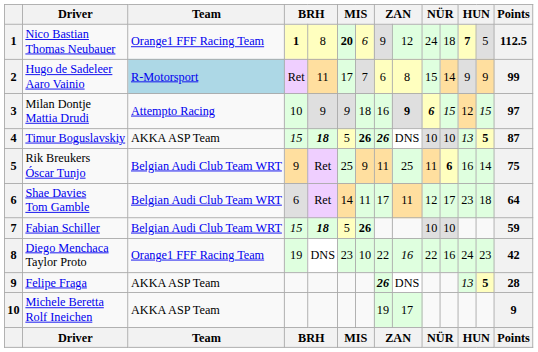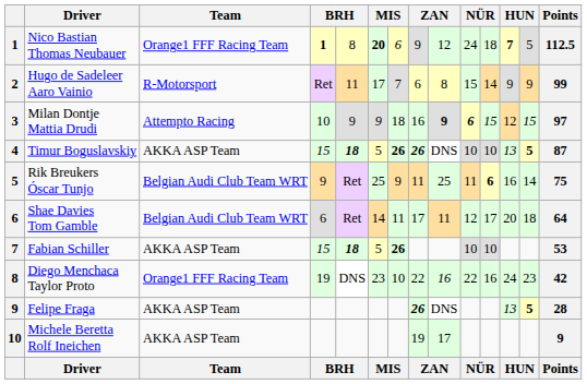Hugo de Sadeleer Aaro Vainio | Team: lightblue background -> no background
Shae Davies Tom Gamble | column 12: 23 -> 20
Fabian Schiller | Team: Belgian Audi Club Team WRT -> AKKA ASP Team
Fabian Schiller | Points: 59 -> 53
